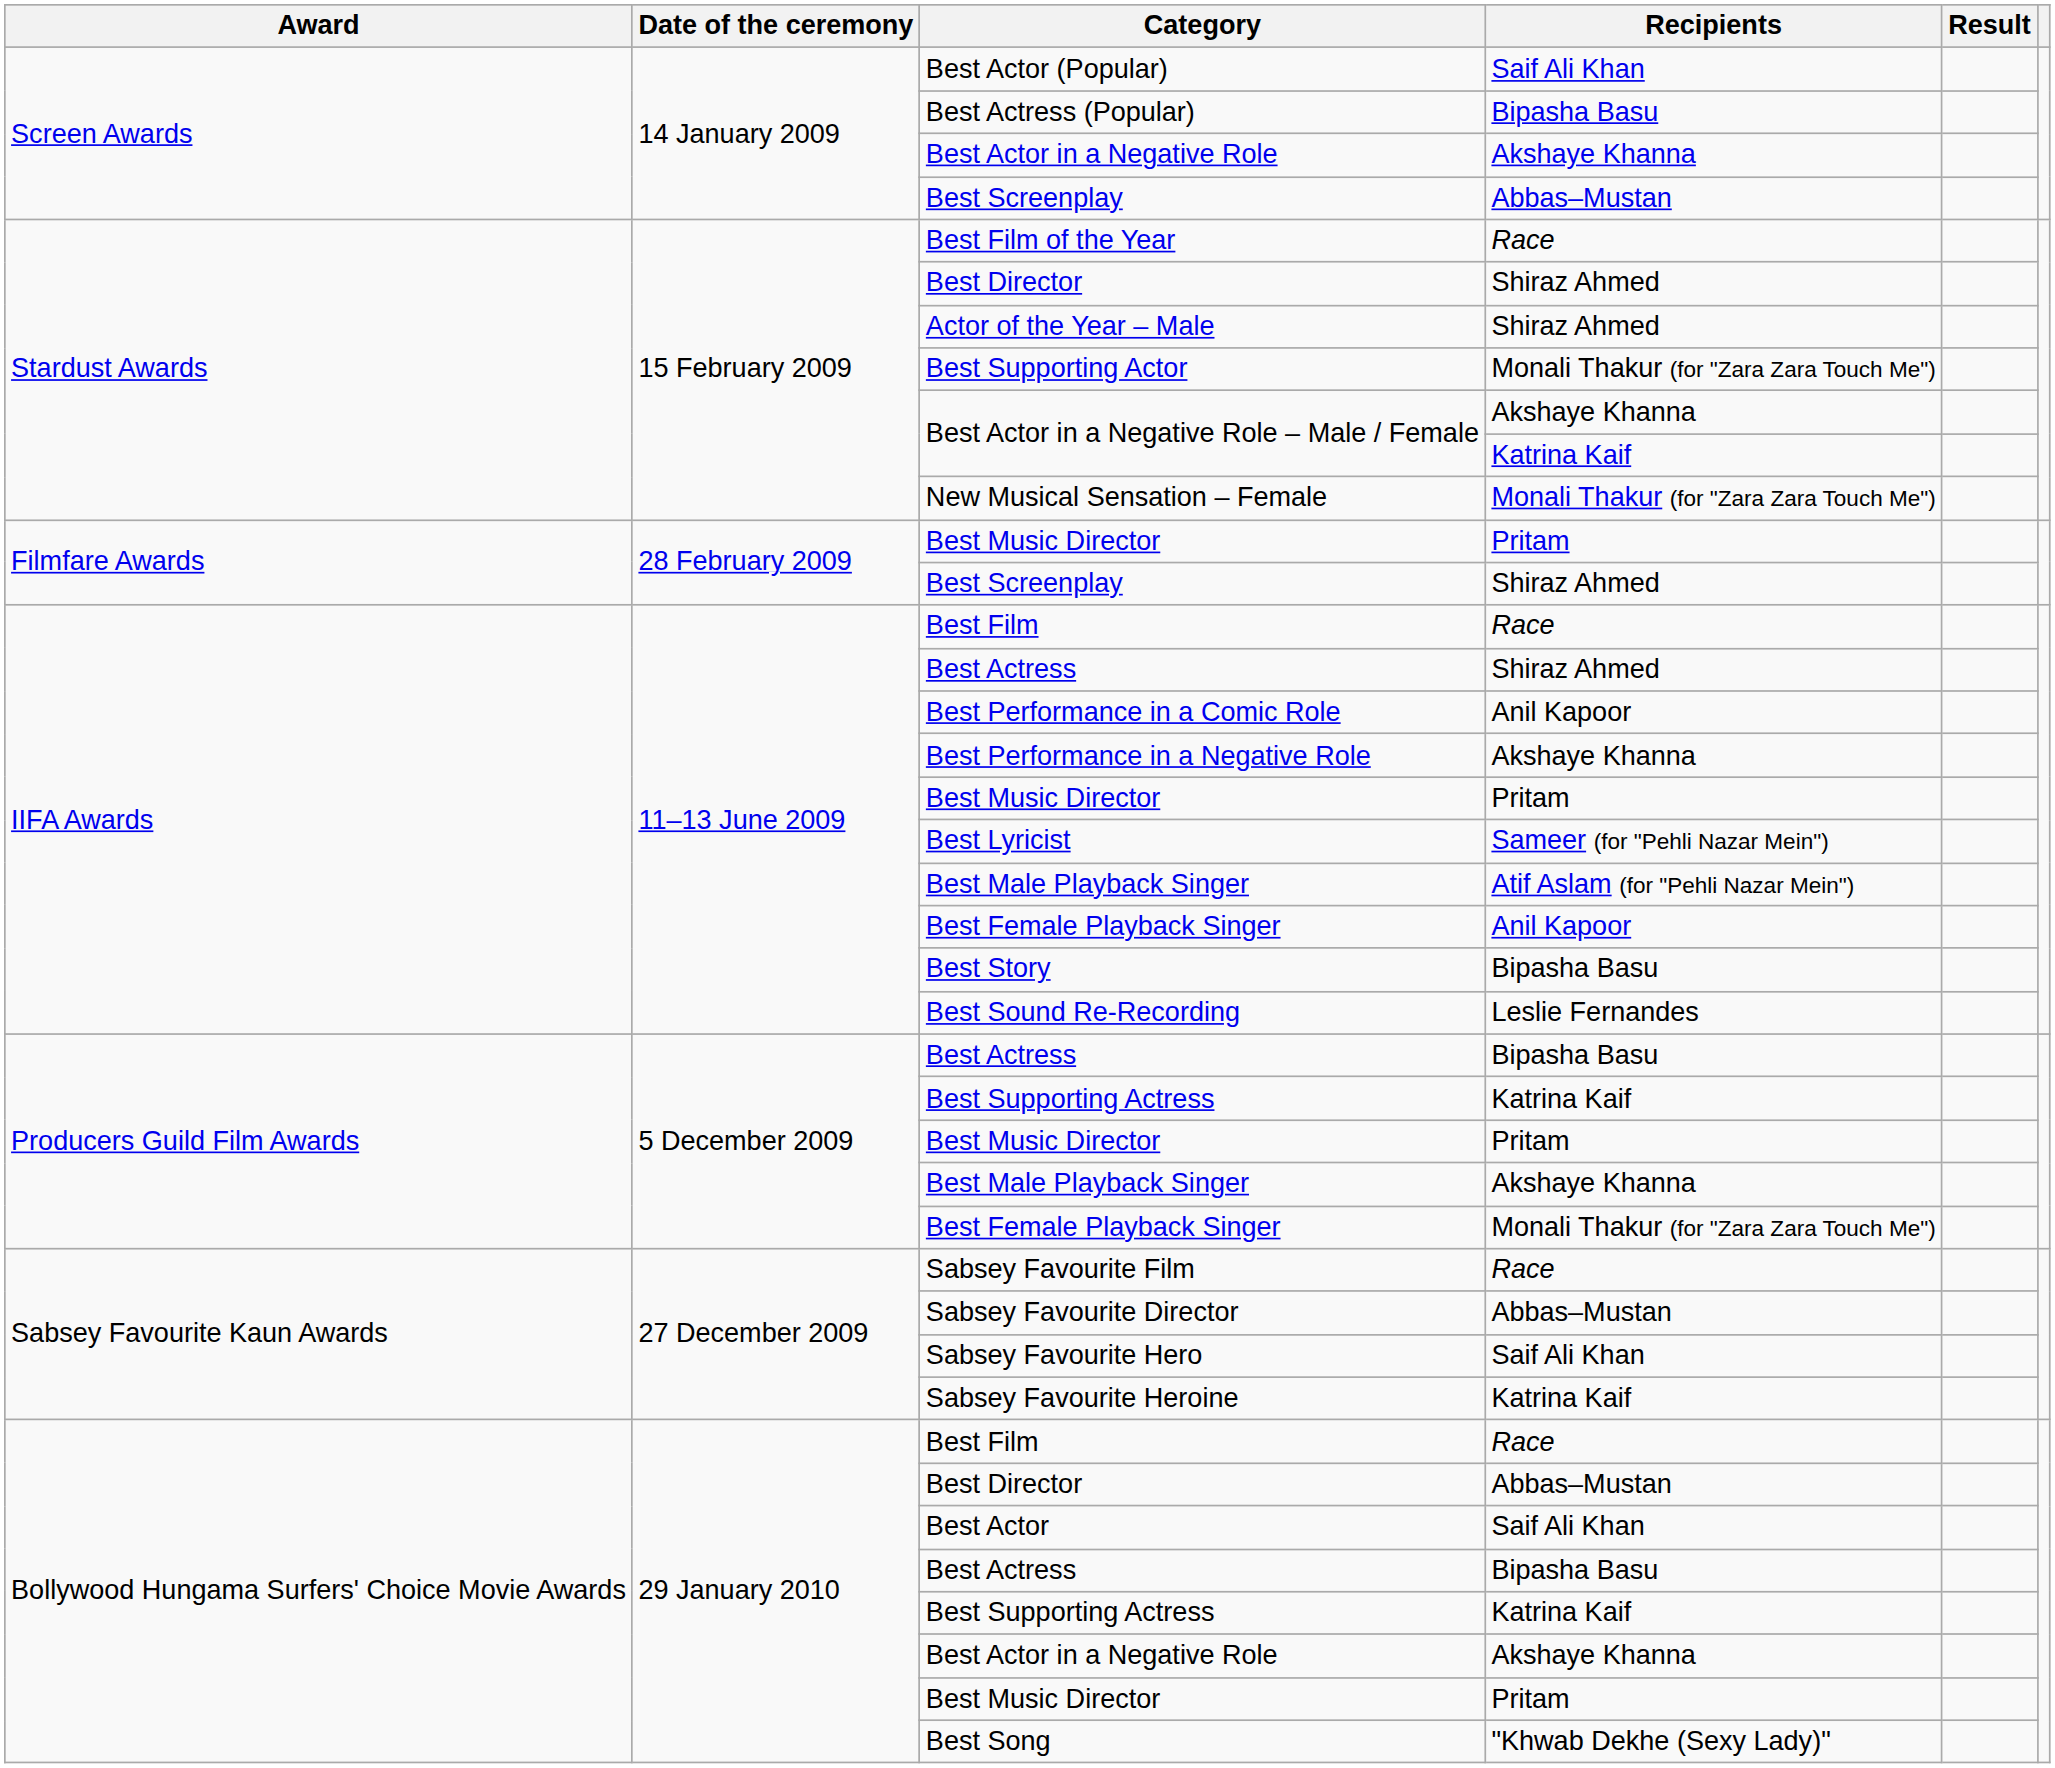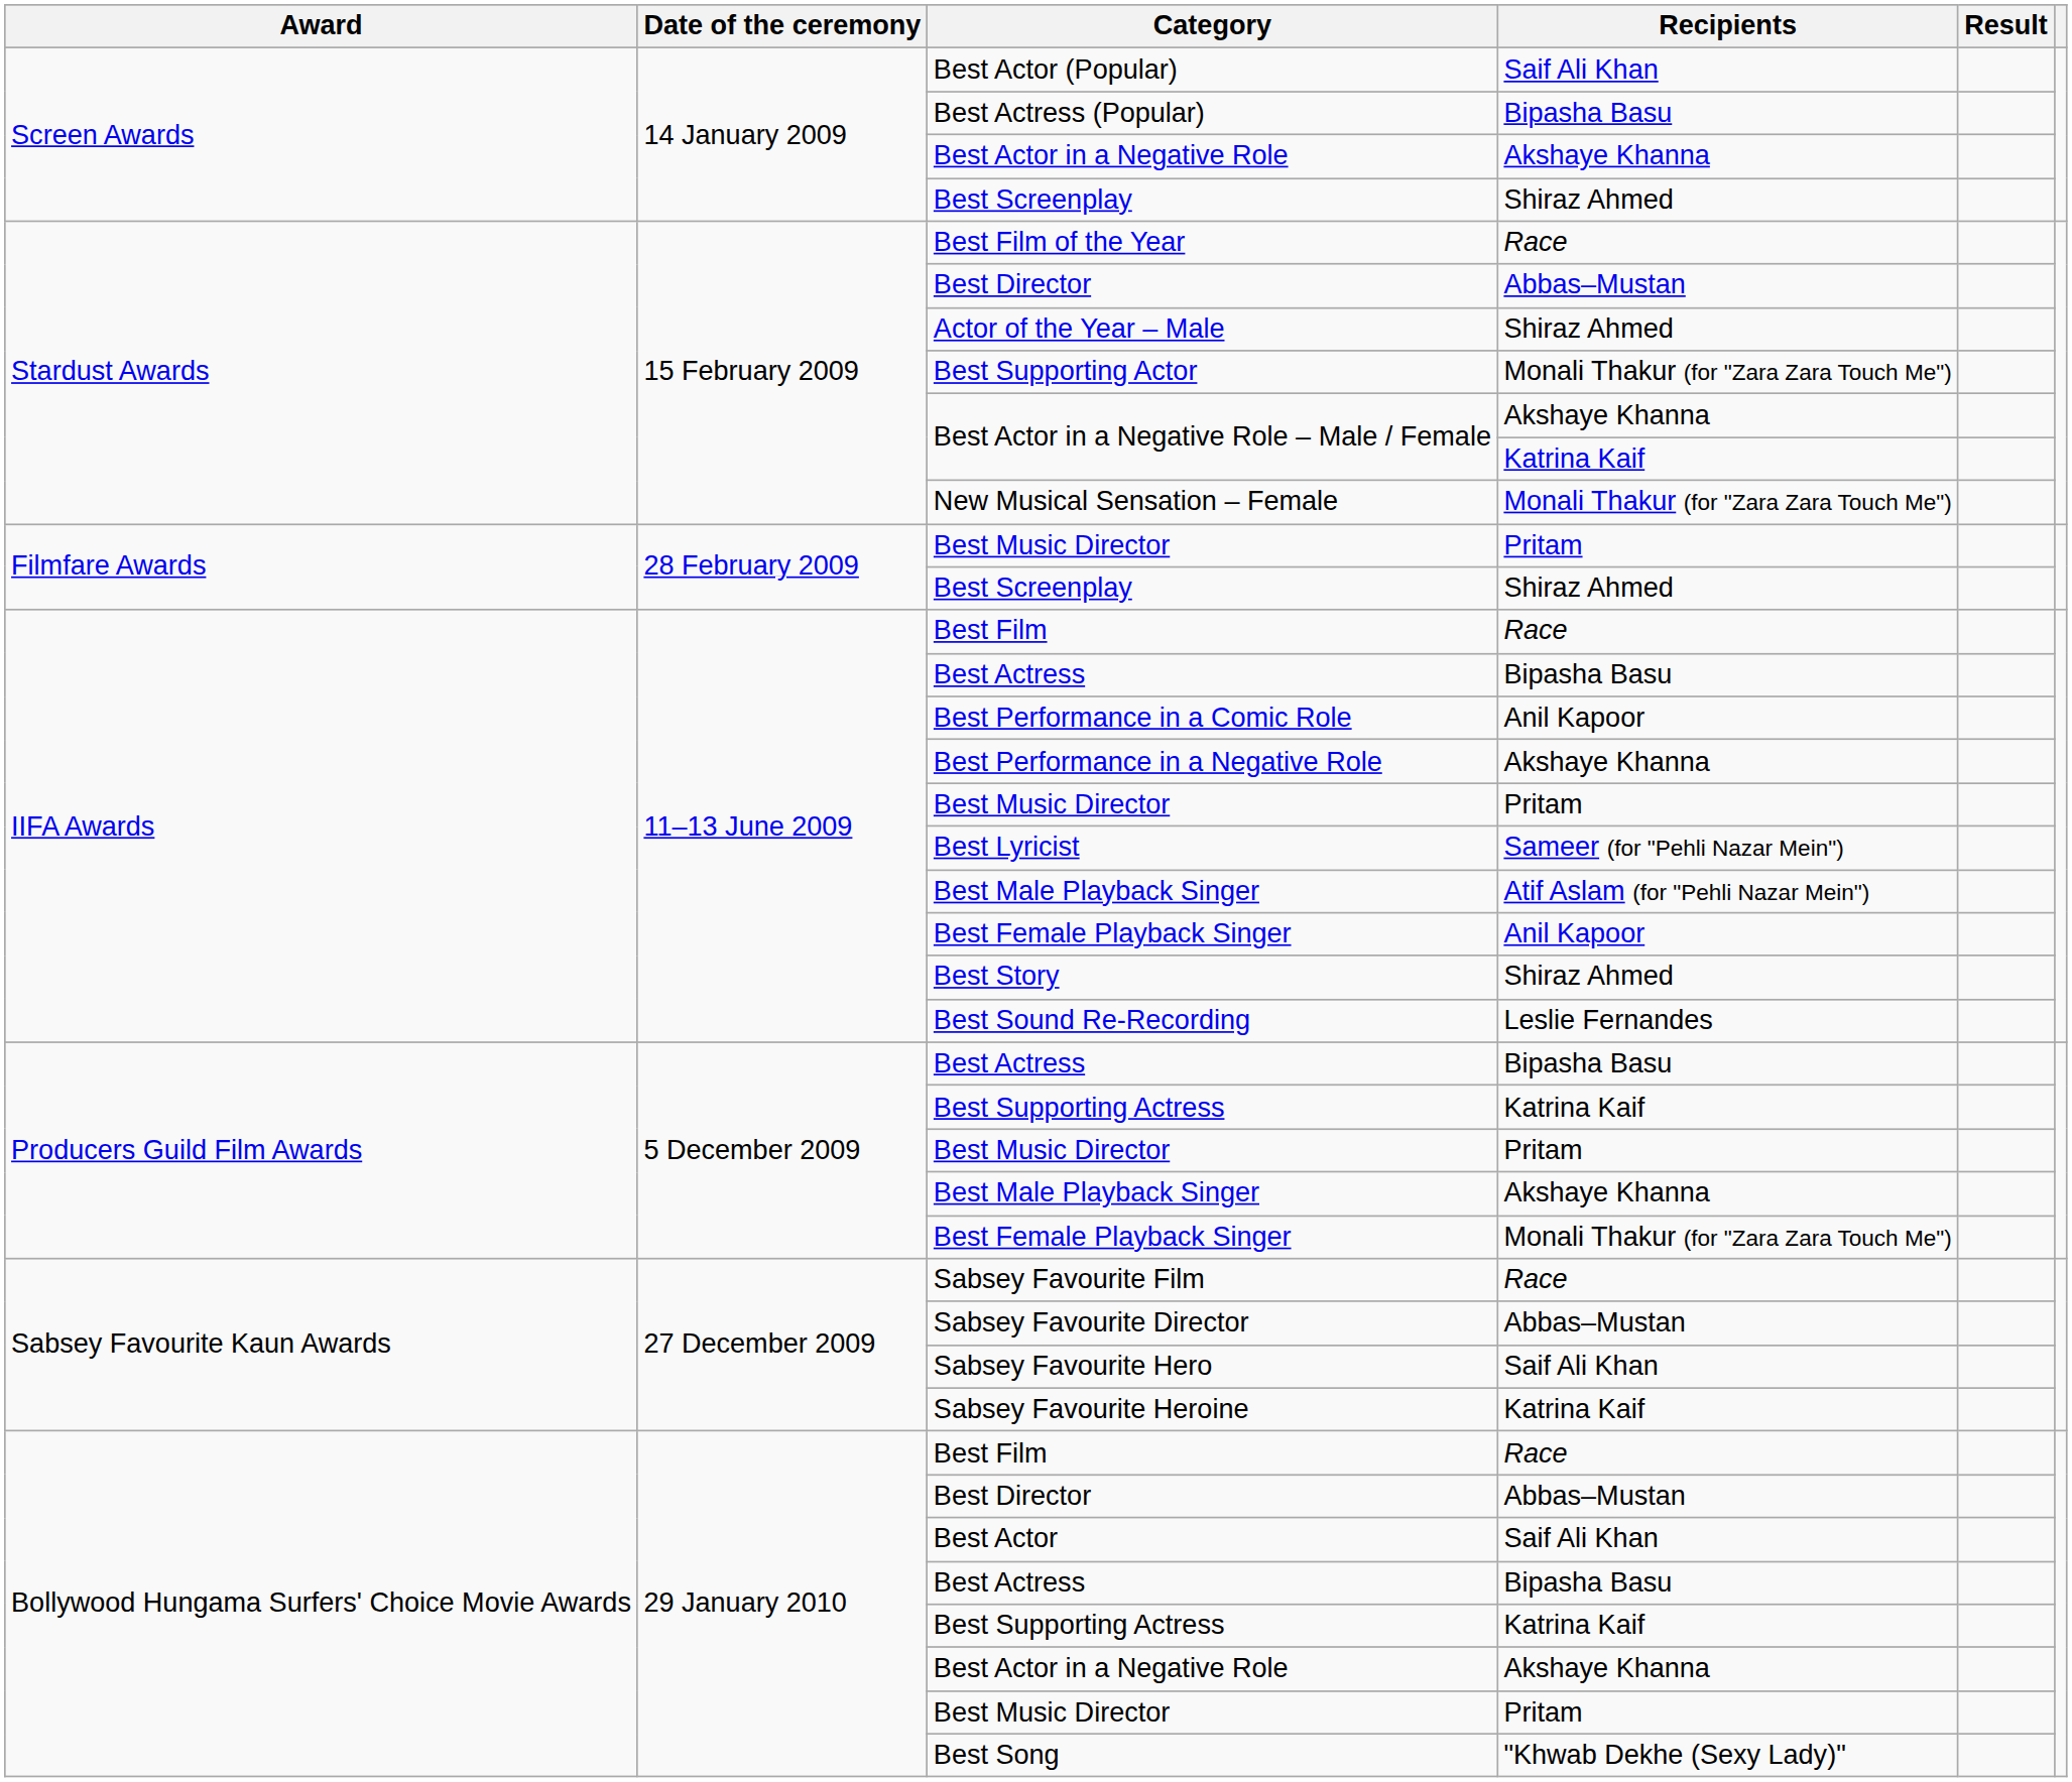Screen Awards / Best Screenplay | Recipients: Abbas–Mustan -> Shiraz Ahmed
Stardust Awards / Best Director | Recipients: Shiraz Ahmed -> Abbas–Mustan
IIFA Awards / Best Actress | Recipients: Shiraz Ahmed -> Bipasha Basu
Best Story | Recipients: Bipasha Basu -> Shiraz Ahmed
